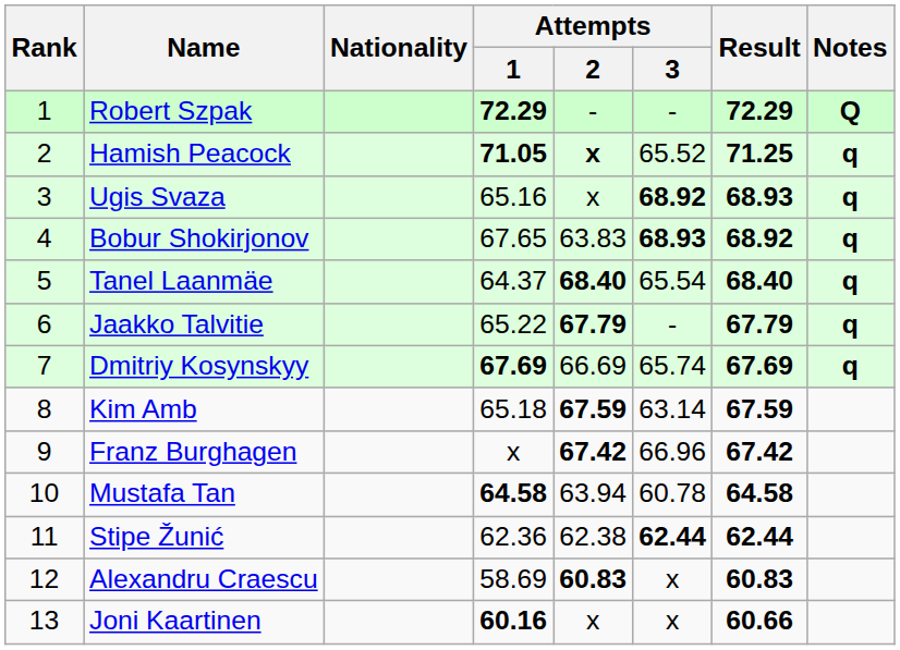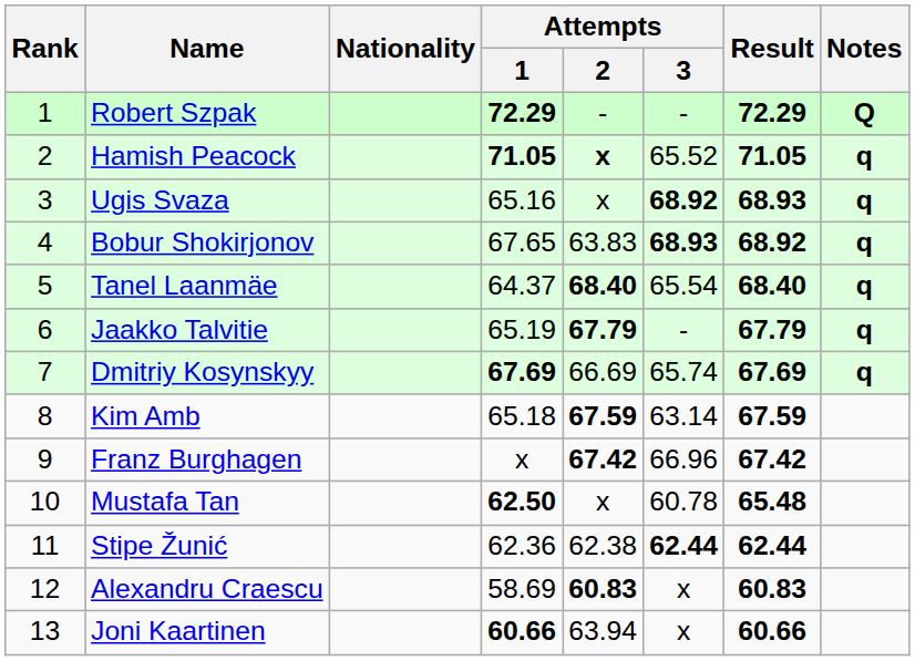Hamish Peacock | Result: 71.25 -> 71.05
Jaakko Talvitie | Attempts / 1: 65.22 -> 65.19
Mustafa Tan | Attempts / 1: 64.58 -> 62.50
Mustafa Tan | Attempts / 2: 63.94 -> x
Mustafa Tan | Result: 64.58 -> 65.48
Joni Kaartinen | Attempts / 1: 60.16 -> 60.66
Joni Kaartinen | Attempts / 2: x -> 63.94
